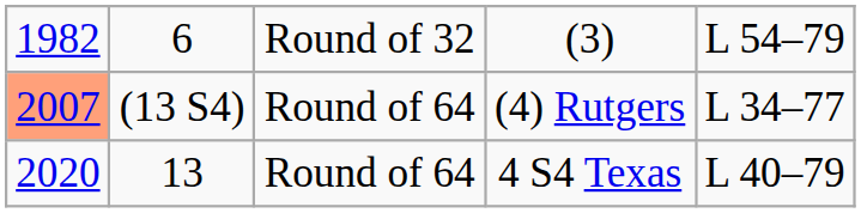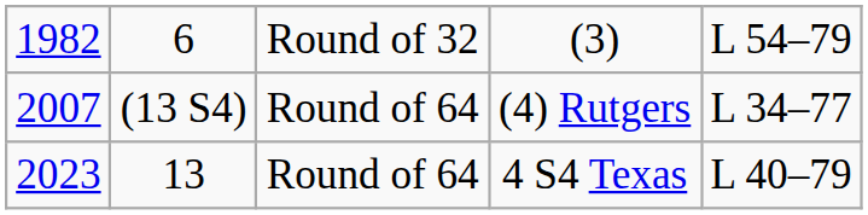(4) Rutgers | column 1: lightsalmon background -> no background
4 S4 Texas | column 1: 2020 -> 2023
